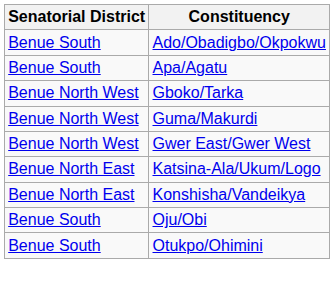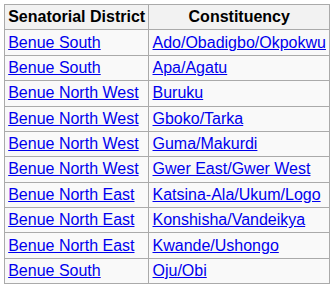+ row: Benue North West | Buruku
+ row: Benue North East | Kwande/Ushongo
- row: Benue South | Otukpo/Ohimini
